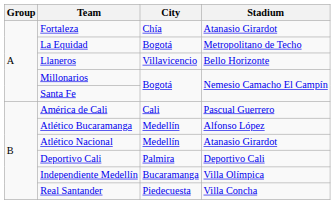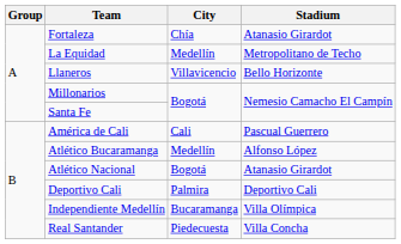La Equidad | City: Bogotá -> Medellín
Atlético Nacional | City: Medellín -> Bogotá
